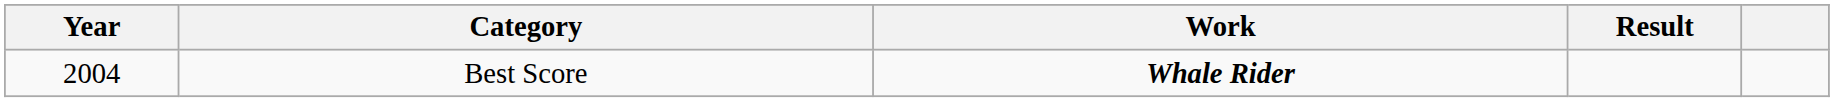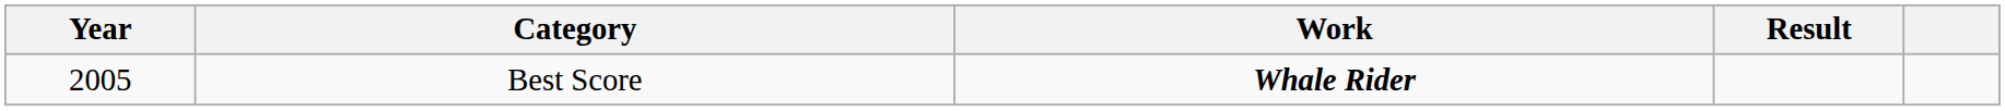Best Score | Year: 2004 -> 2005
